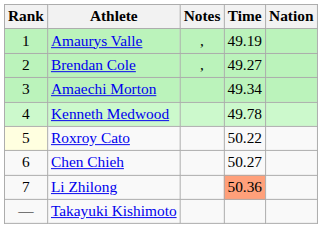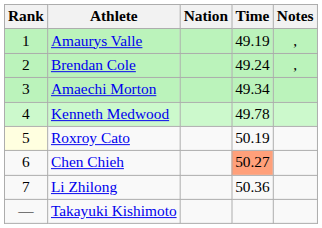columns swapped: Nation <-> Notes
Brendan Cole | Time: 49.27 -> 49.24
Roxroy Cato | Time: 50.22 -> 50.19
Chen Chieh | Time: no background -> lightsalmon background
Li Zhilong | Time: lightsalmon background -> no background
